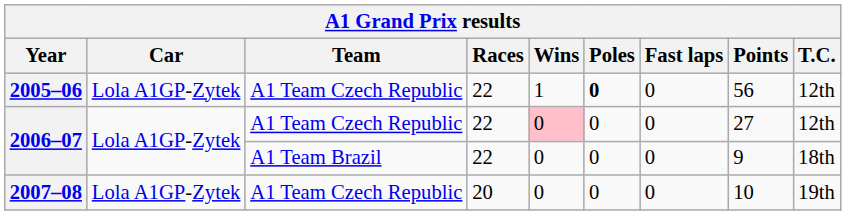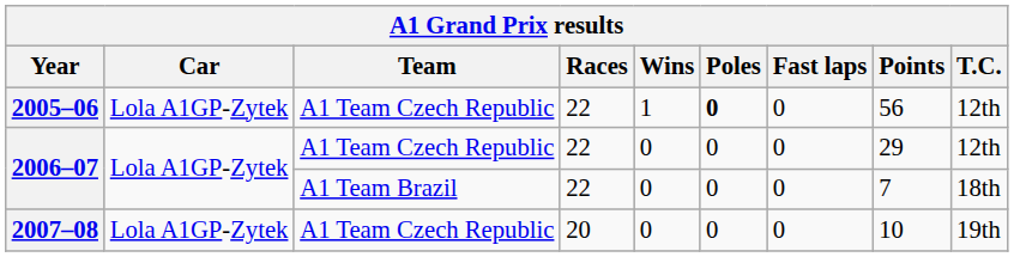2006–07 / A1 Team Czech Republic | Wins: pink background -> no background
2006–07 / A1 Team Czech Republic | Points: 27 -> 29
2006–07 / A1 Team Brazil | Points: 9 -> 7
